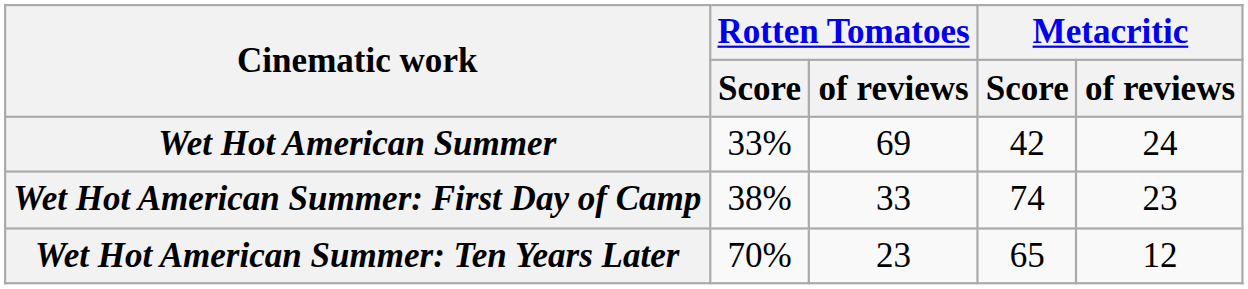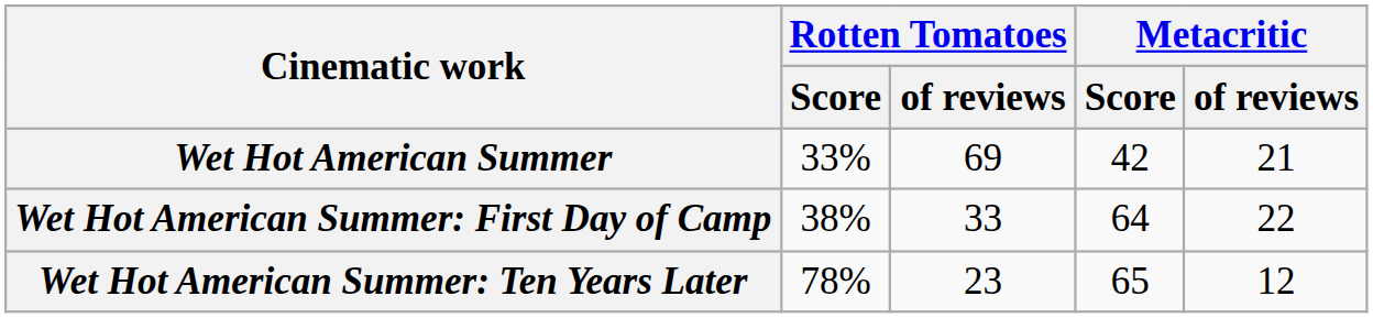Wet Hot American Summer | Metacritic / of reviews: 24 -> 21
Wet Hot American Summer: First Day of Camp | Metacritic / Score: 74 -> 64
Wet Hot American Summer: First Day of Camp | Metacritic / of reviews: 23 -> 22
Wet Hot American Summer: Ten Years Later | Rotten Tomatoes / Score: 70% -> 78%
